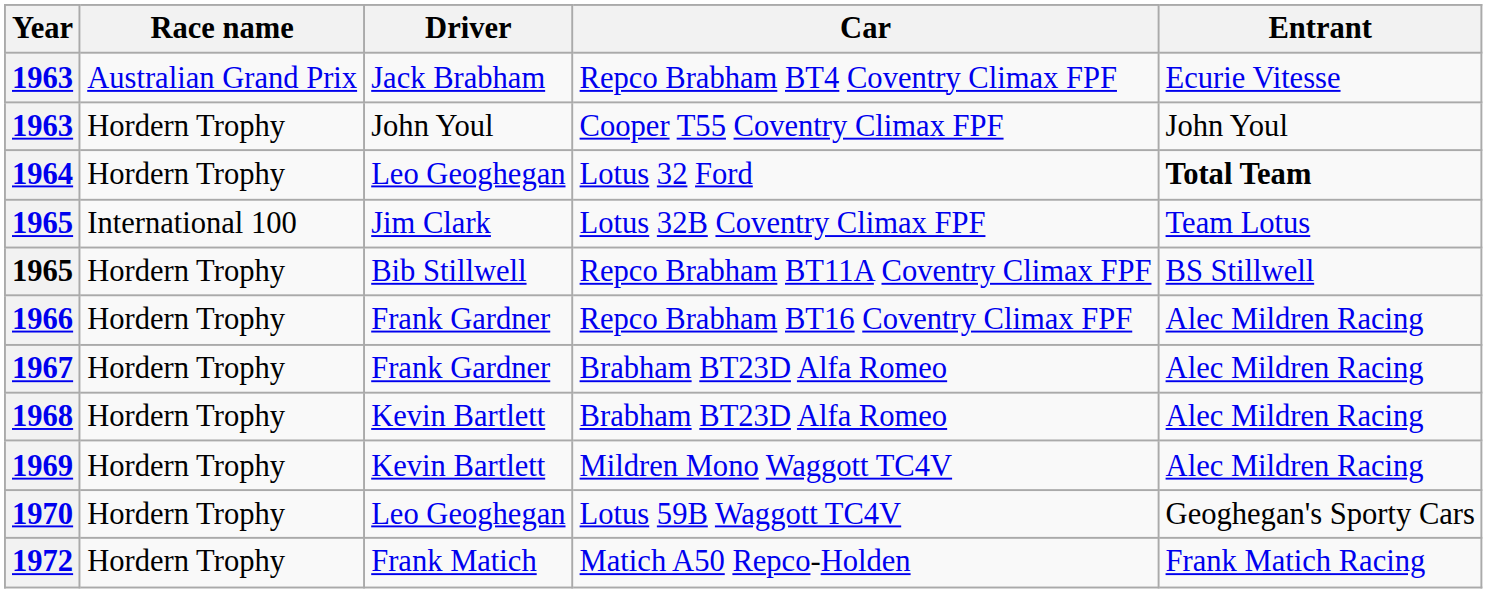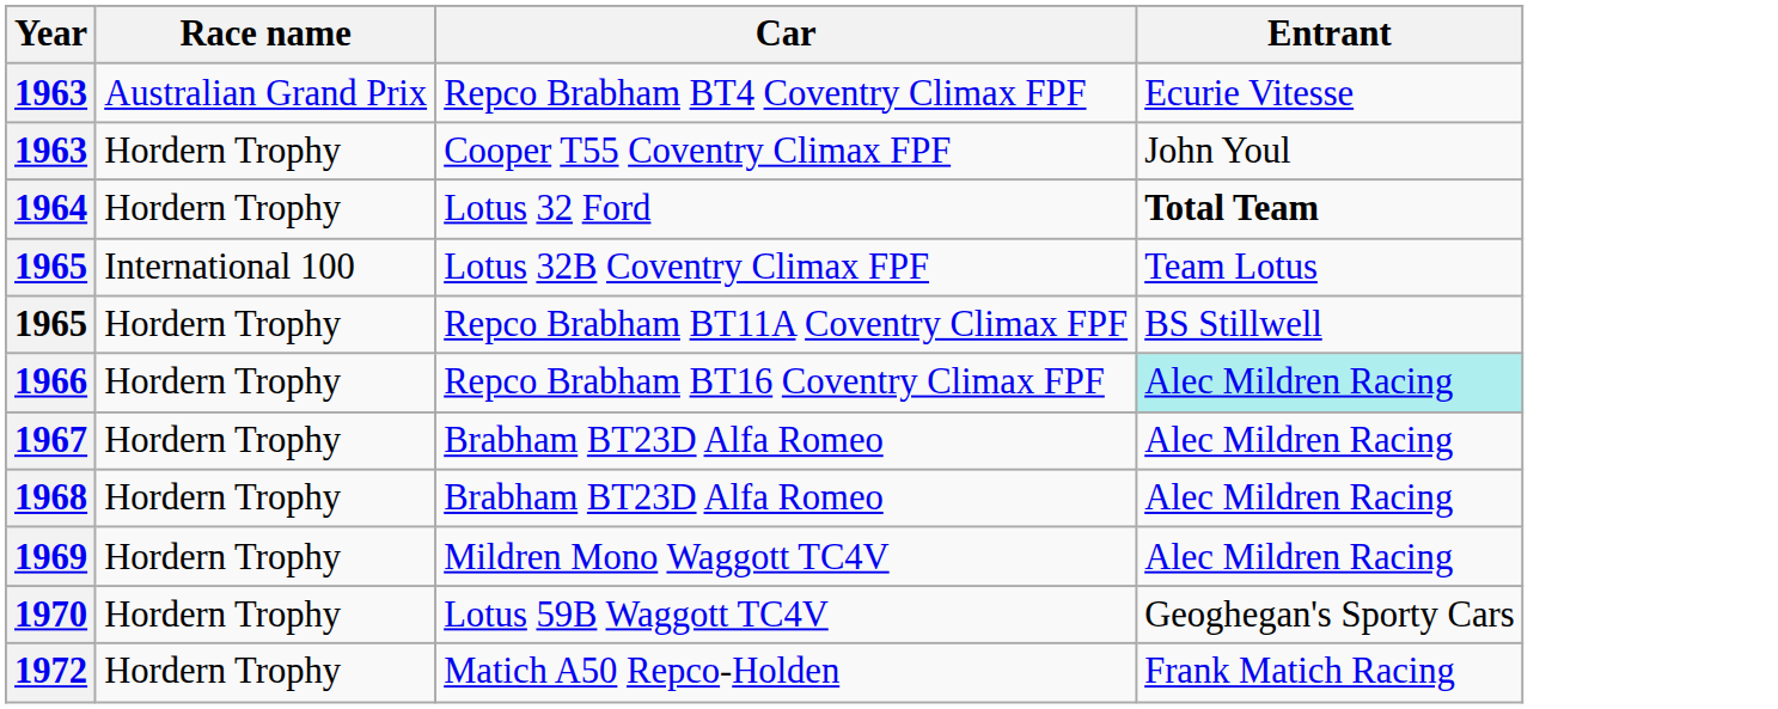- column: Driver | Jack Brabham | John Youl | Leo Geoghegan | Jim Clark | Bib Stillwell | Frank Gardner | Frank Gardner | Kevin Bartlett | Kevin Bartlett | Leo Geoghegan | Frank Matich
Repco Brabham BT16 Coventry Climax FPF | Entrant: no background -> paleturquoise background
